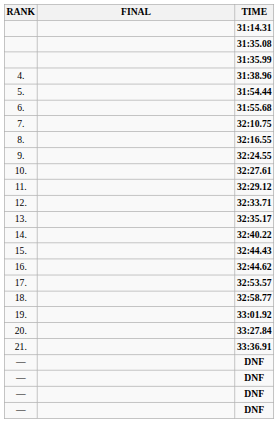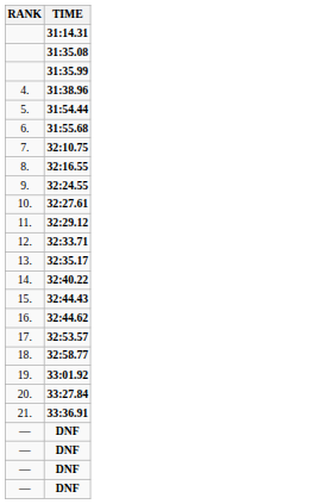- column: FINAL
